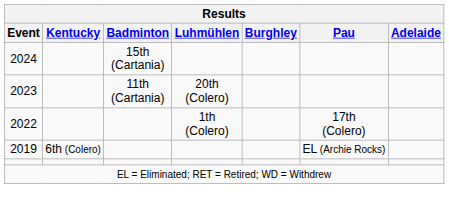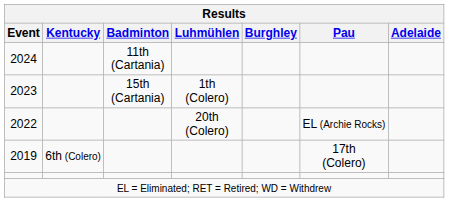2024 | Badminton: 15th (Cartania) -> 11th (Cartania)
2023 | Badminton: 11th (Cartania) -> 15th (Cartania)
2023 | Luhmühlen: 20th (Colero) -> 1th (Colero)
2022 | Luhmühlen: 1th (Colero) -> 20th (Colero)
2022 | Pau: 17th (Colero) -> EL (Archie Rocks)
2019 | Pau: EL (Archie Rocks) -> 17th (Colero)
